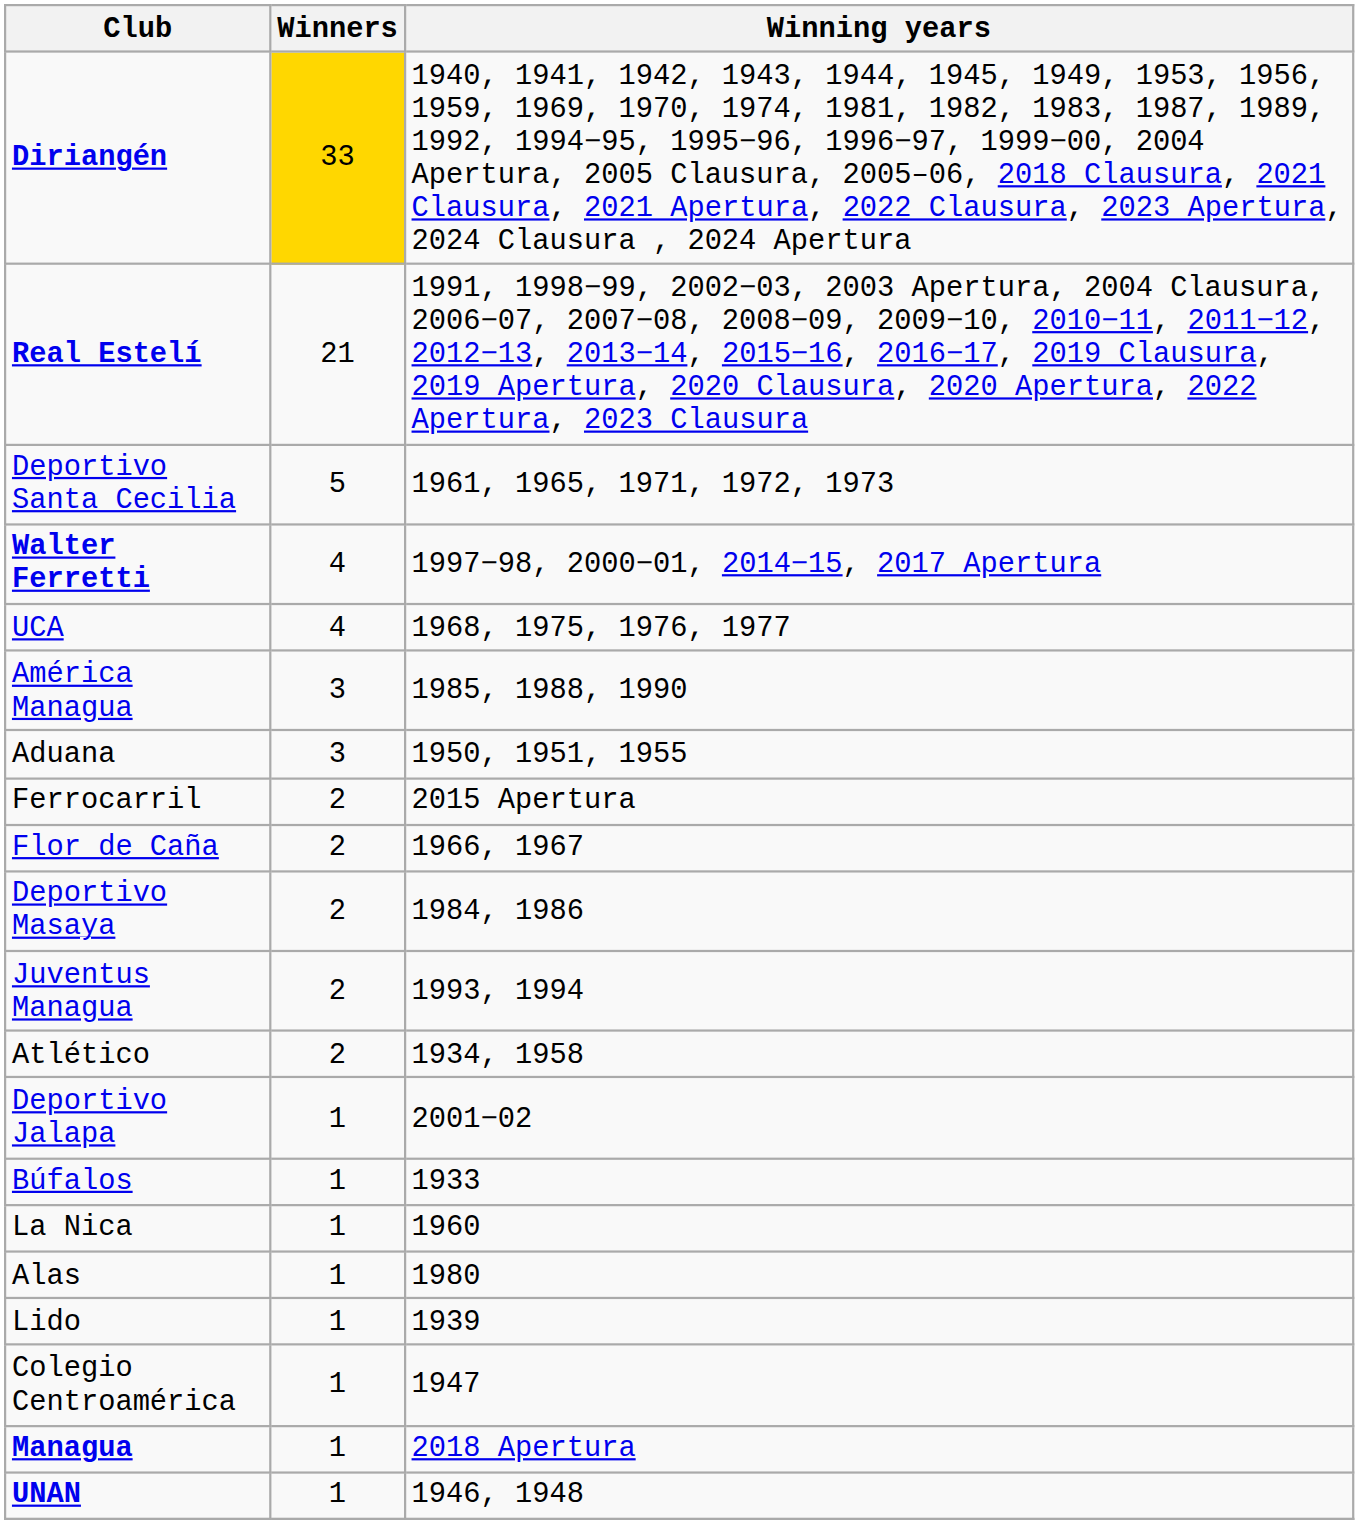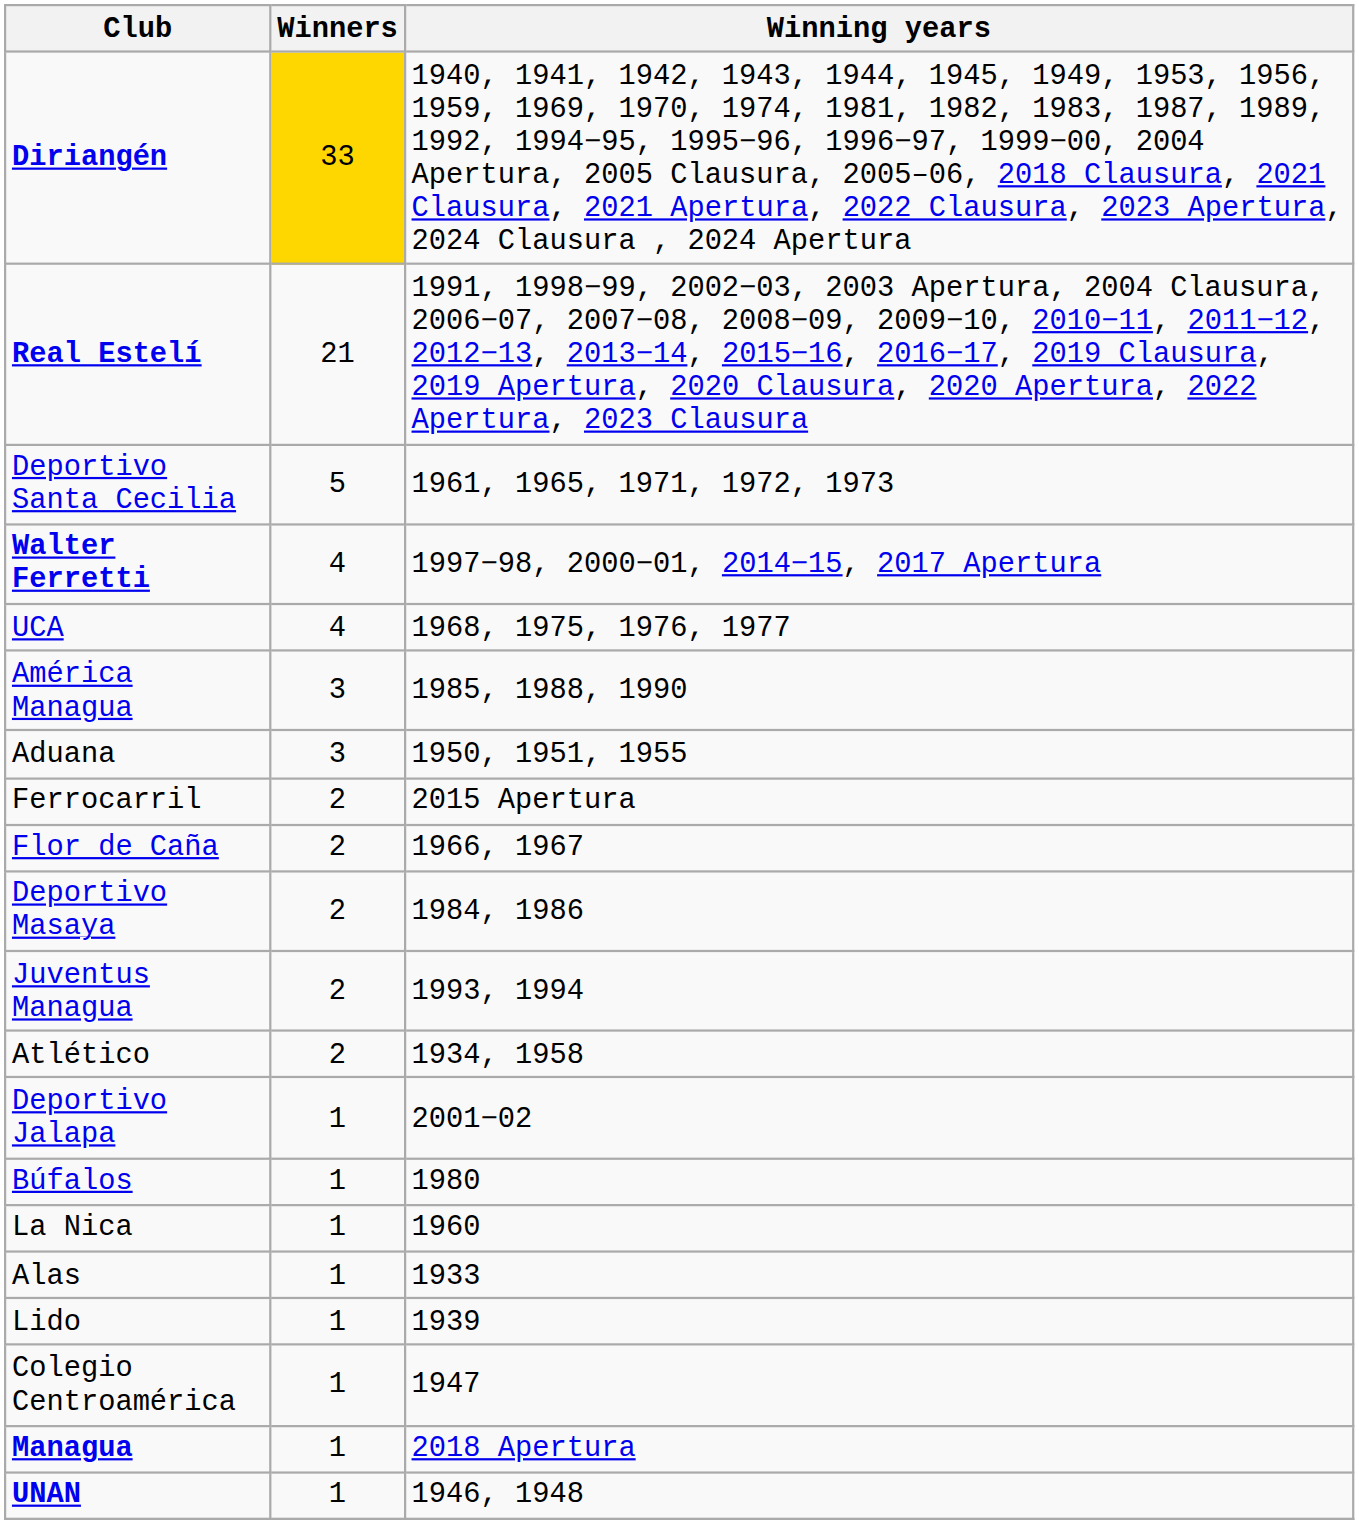Búfalos | Winning years: 1933 -> 1980
Alas | Winning years: 1980 -> 1933
